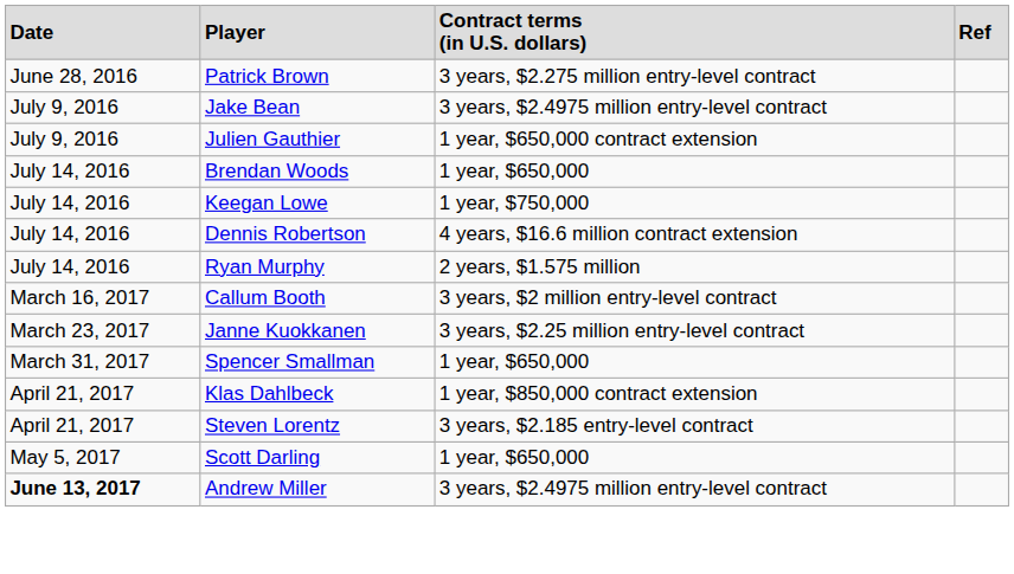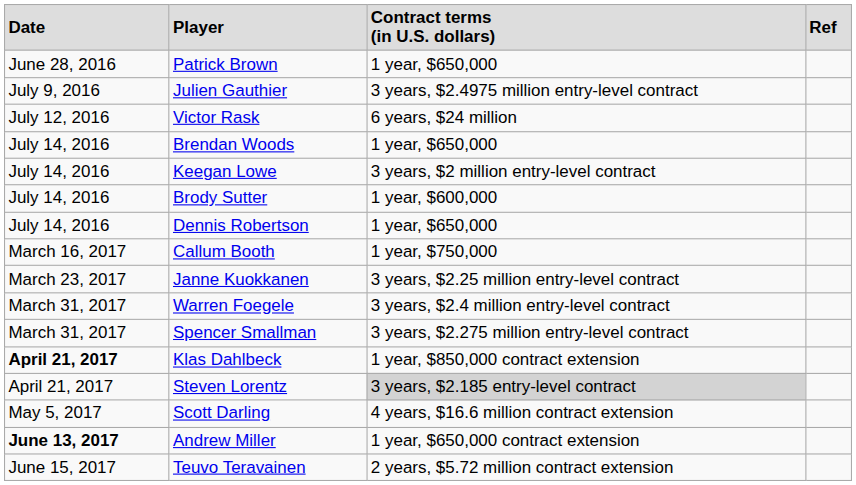Patrick Brown | column 3: 3 years, $2.275 million entry-level contract -> 1 year, $650,000
- row: July 9, 2016 | Jake Bean | 3 years, $2.4975 million entry-level contract
Julien Gauthier | column 3: 1 year, $650,000 contract extension -> 3 years, $2.4975 million entry-level contract
+ row: July 12, 2016 | Victor Rask | 6 years, $24 million
Keegan Lowe | column 3: 1 year, $750,000 -> 3 years, $2 million entry-level contract
+ row: July 14, 2016 | Brody Sutter | 1 year, $600,000
Dennis Robertson | column 3: 4 years, $16.6 million contract extension -> 1 year, $650,000
- row: July 14, 2016 | Ryan Murphy | 2 years, $1.575 million
Callum Booth | column 3: 3 years, $2 million entry-level contract -> 1 year, $750,000
+ row: March 31, 2017 | Warren Foegele | 3 years, $2.4 million entry-level contract
Spencer Smallman | column 3: 1 year, $650,000 -> 3 years, $2.275 million entry-level contract
Klas Dahlbeck | column 1: normal -> bold
Steven Lorentz | column 3: no background -> lightgrey background
Scott Darling | column 3: 1 year, $650,000 -> 4 years, $16.6 million contract extension
Andrew Miller | column 3: 3 years, $2.4975 million entry-level contract -> 1 year, $650,000 contract extension
+ row: June 15, 2017 | Teuvo Teravainen | 2 years, $5.72 million contract extension
